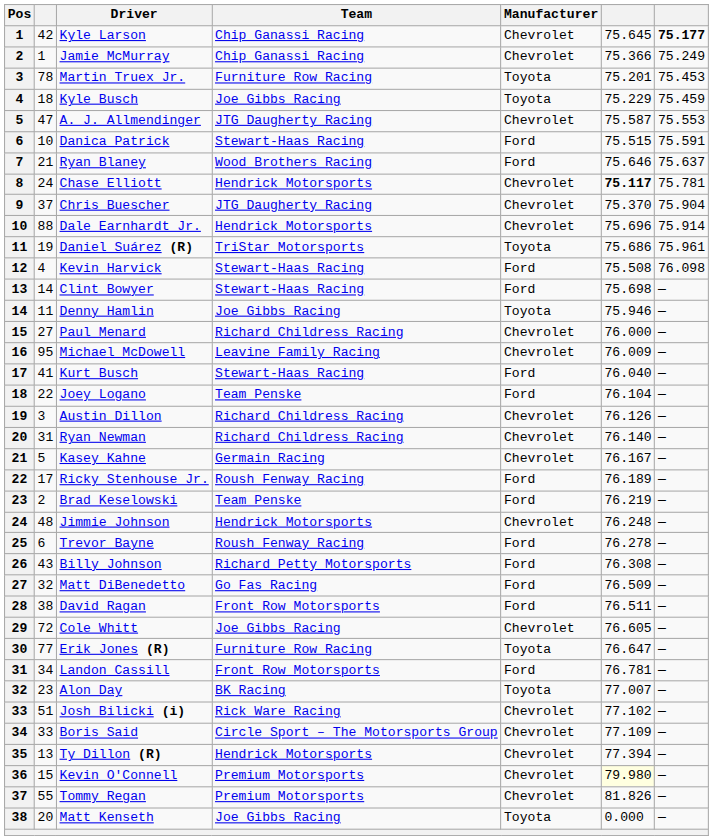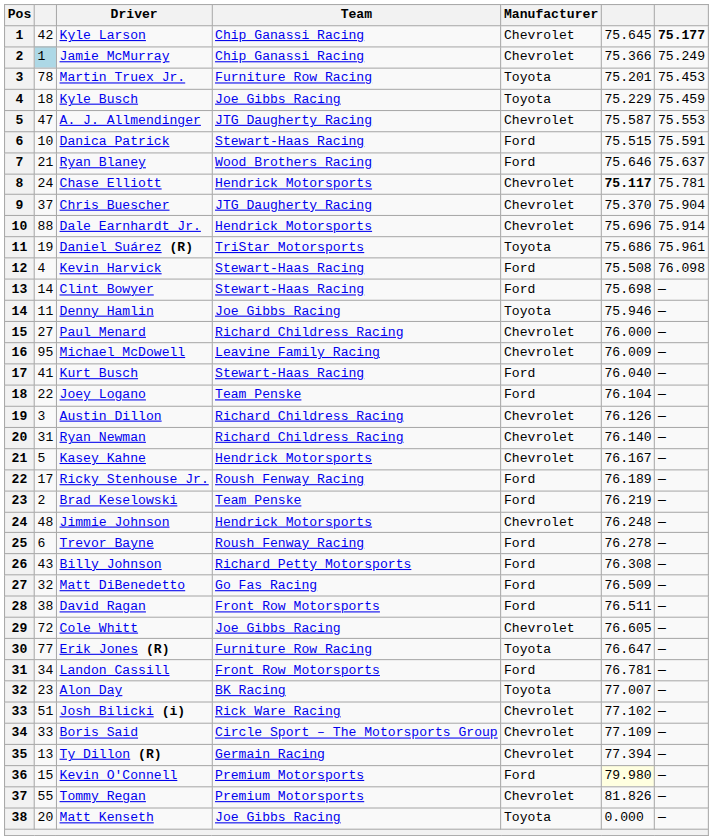Jamie McMurray | column 2: no background -> lightblue background
Kasey Kahne | Team: Germain Racing -> Hendrick Motorsports
Ty Dillon (R) | Team: Hendrick Motorsports -> Germain Racing
Kevin O'Connell | Manufacturer: Chevrolet -> Ford
